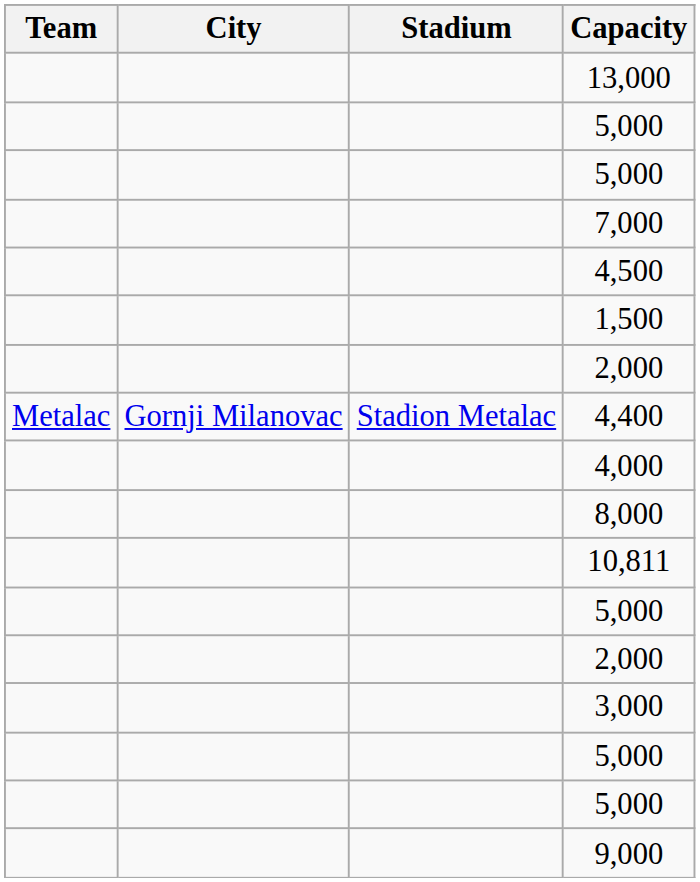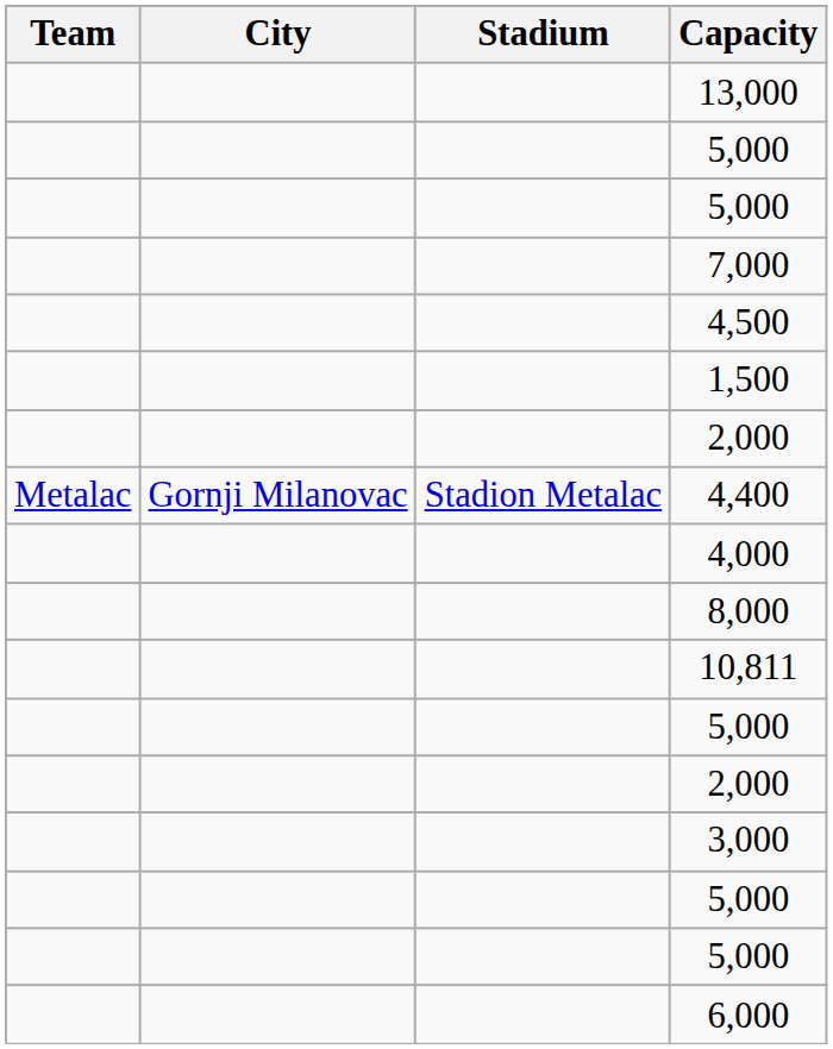- row: 9,000
+ row: 6,000
